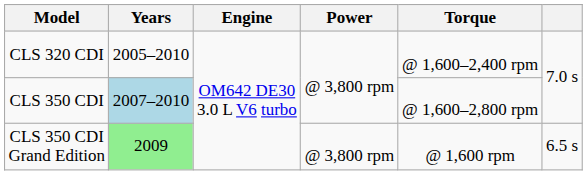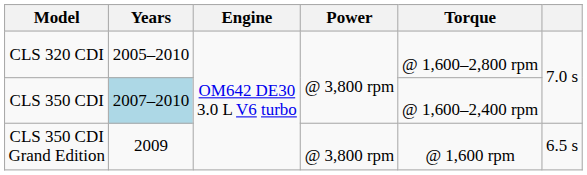CLS 320 CDI | Torque: @ 1,600–2,400 rpm -> @ 1,600–2,800 rpm
CLS 350 CDI | Torque: @ 1,600–2,800 rpm -> @ 1,600–2,400 rpm
CLS 350 CDI Grand Edition | Years: lightgreen background -> no background
